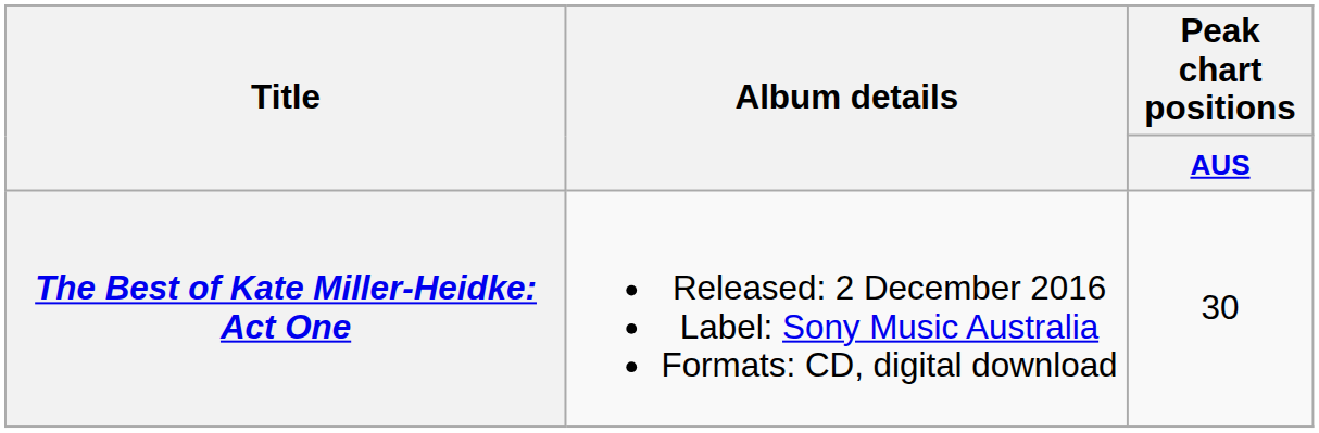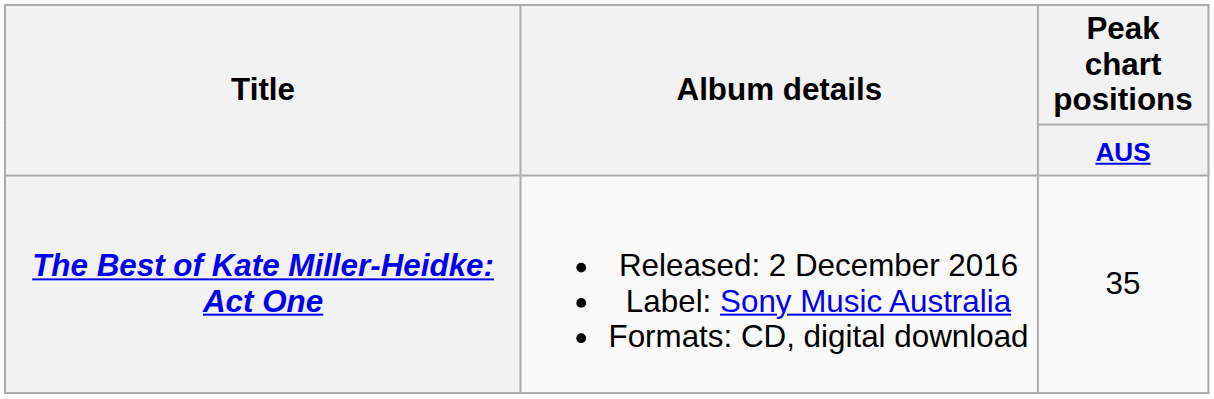The Best of Kate Miller-Heidke: Act One | Peak chart positions / AUS: 30 -> 35
